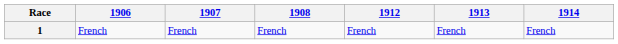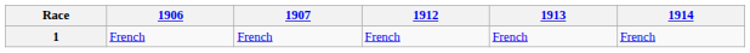- column: 1908 | French
